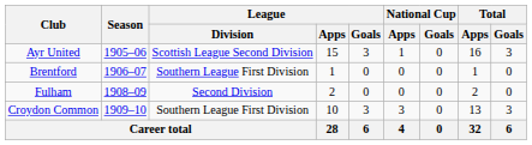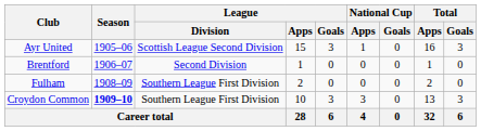Brentford | League / Division: Southern League First Division -> Second Division
Fulham | League / Division: Second Division -> Southern League First Division
Croydon Common | Season: normal -> bold
